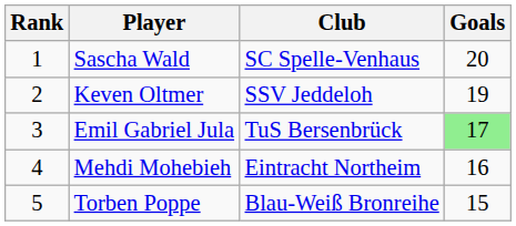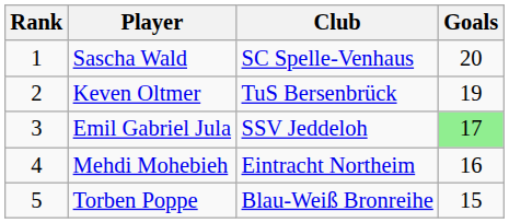Keven Oltmer | Club: SSV Jeddeloh -> TuS Bersenbrück
Emil Gabriel Jula | Club: TuS Bersenbrück -> SSV Jeddeloh
